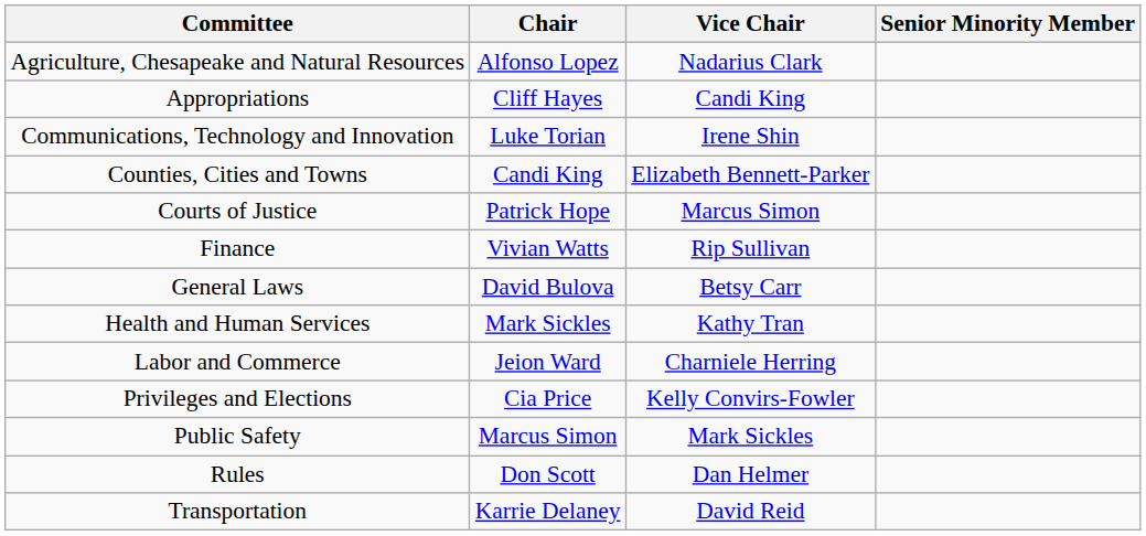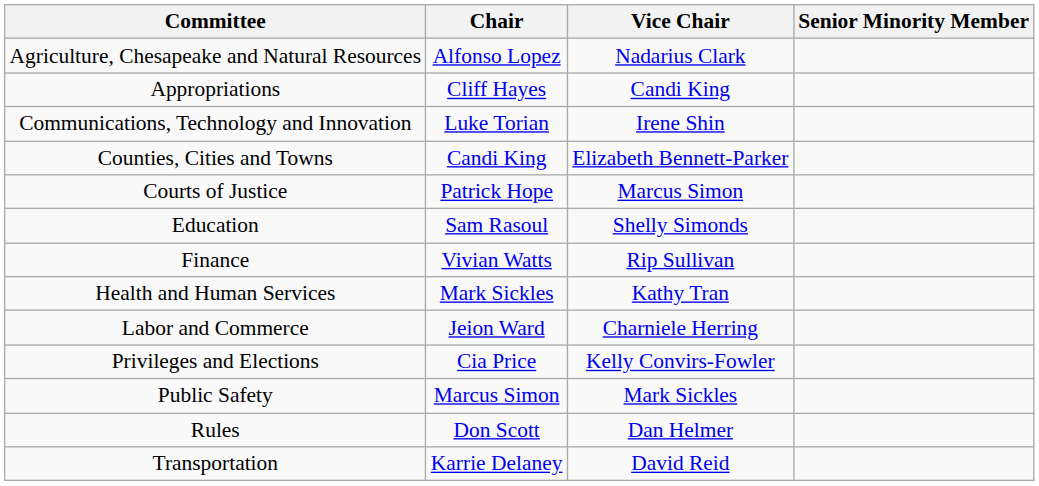+ row: Education | Sam Rasoul | Shelly Simonds
- row: General Laws | David Bulova | Betsy Carr
